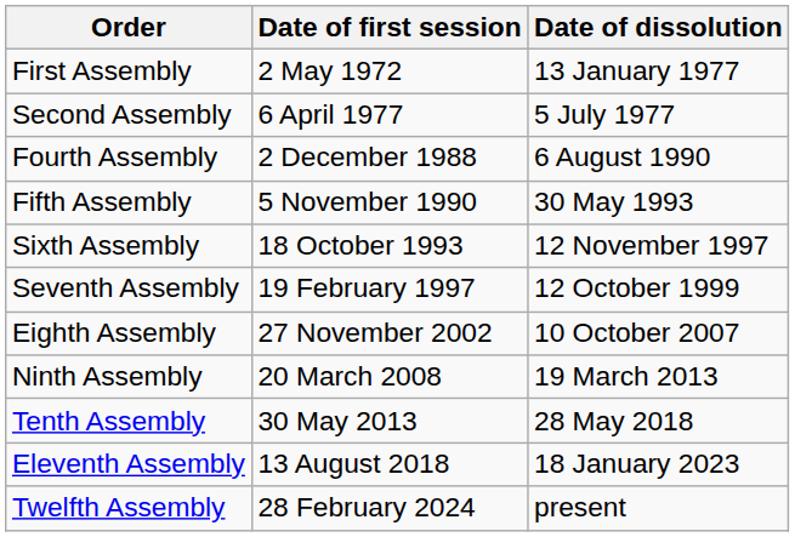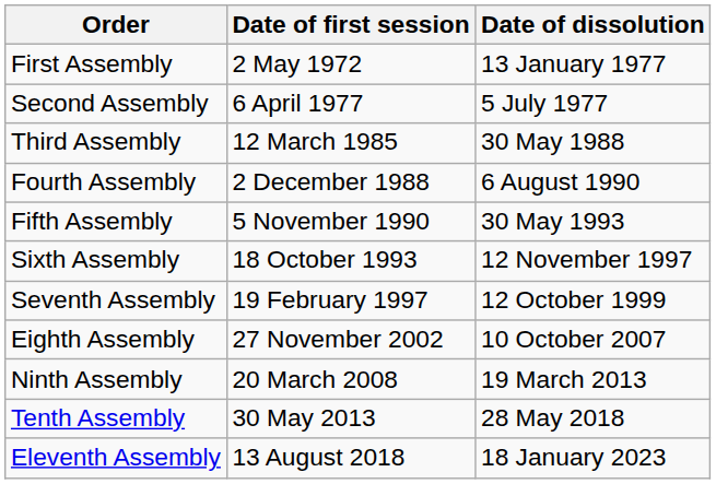+ row: Third Assembly | 12 March 1985 | 30 May 1988
- row: Twelfth Assembly | 28 February 2024 | present
